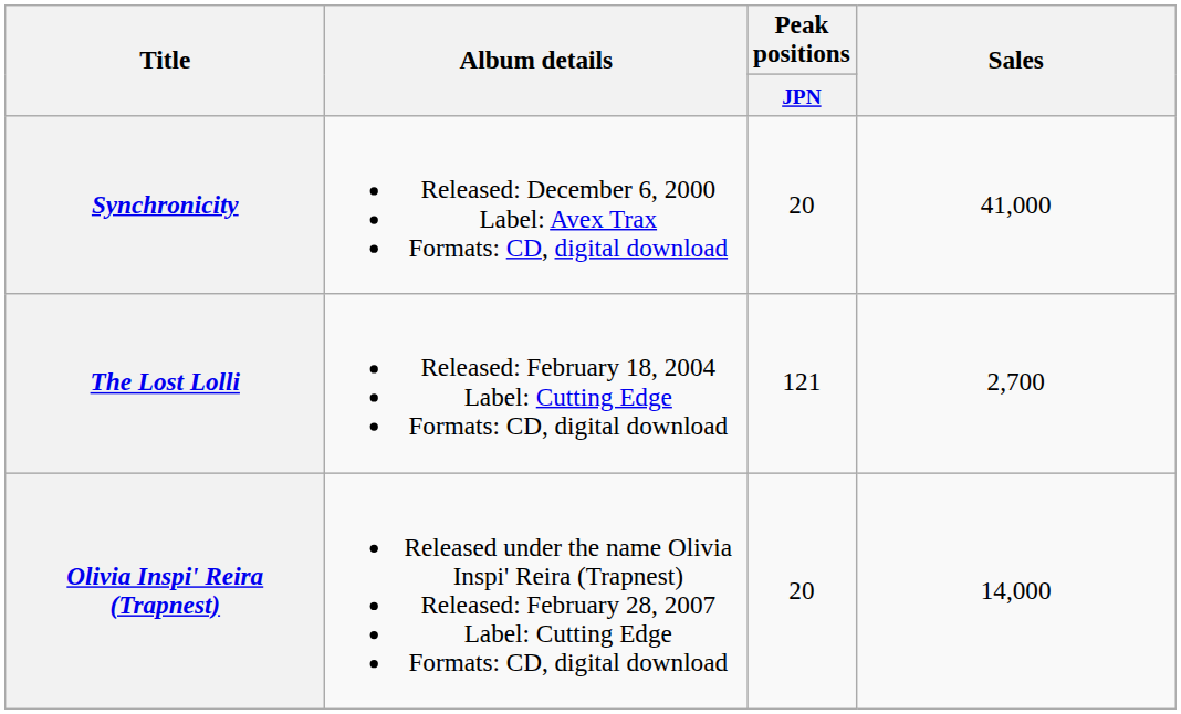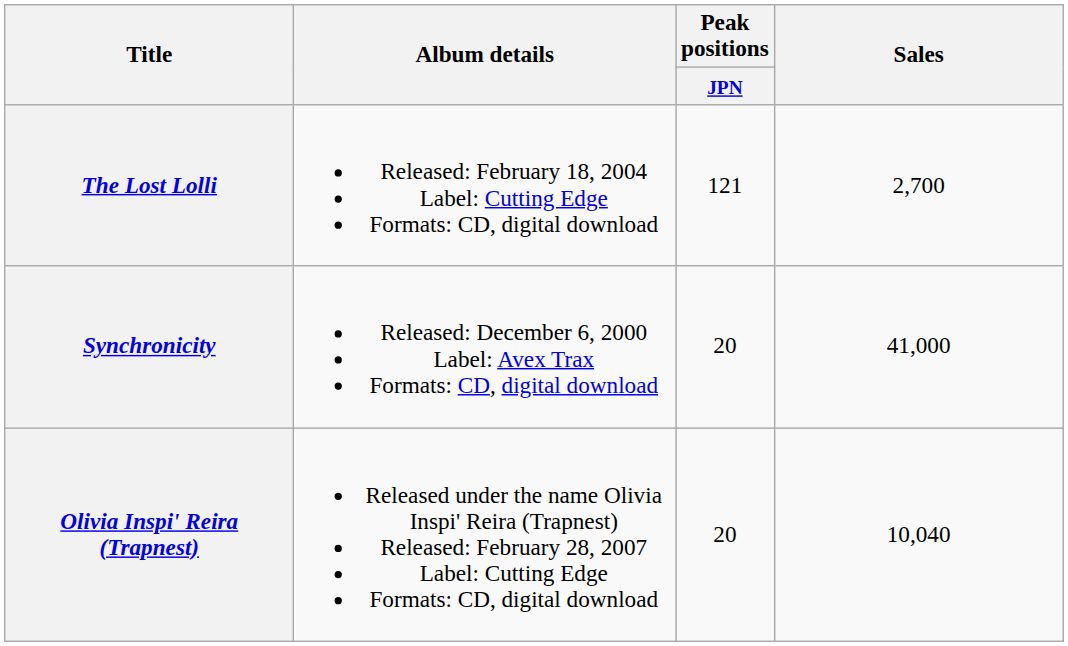rows swapped: Synchronicity <-> The Lost Lolli
Olivia Inspi' Reira (Trapnest) | Sales: 14,000 -> 10,040
